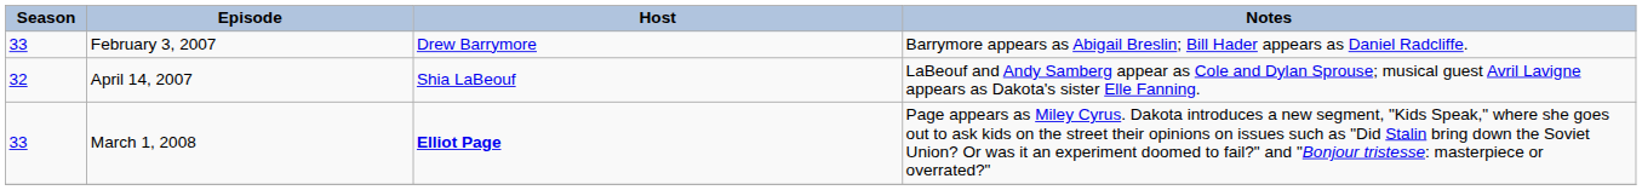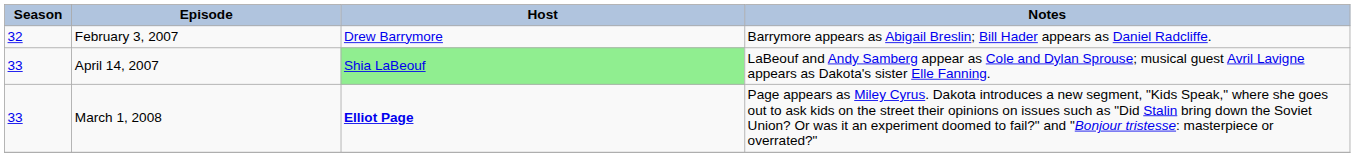February 3, 2007 | Season: 33 -> 32
April 14, 2007 | Season: 32 -> 33
April 14, 2007 | Host: no background -> lightgreen background
